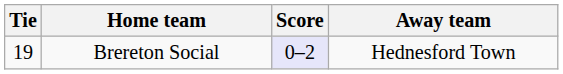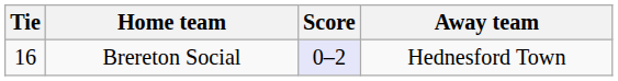Brereton Social | Tie: 19 -> 16
